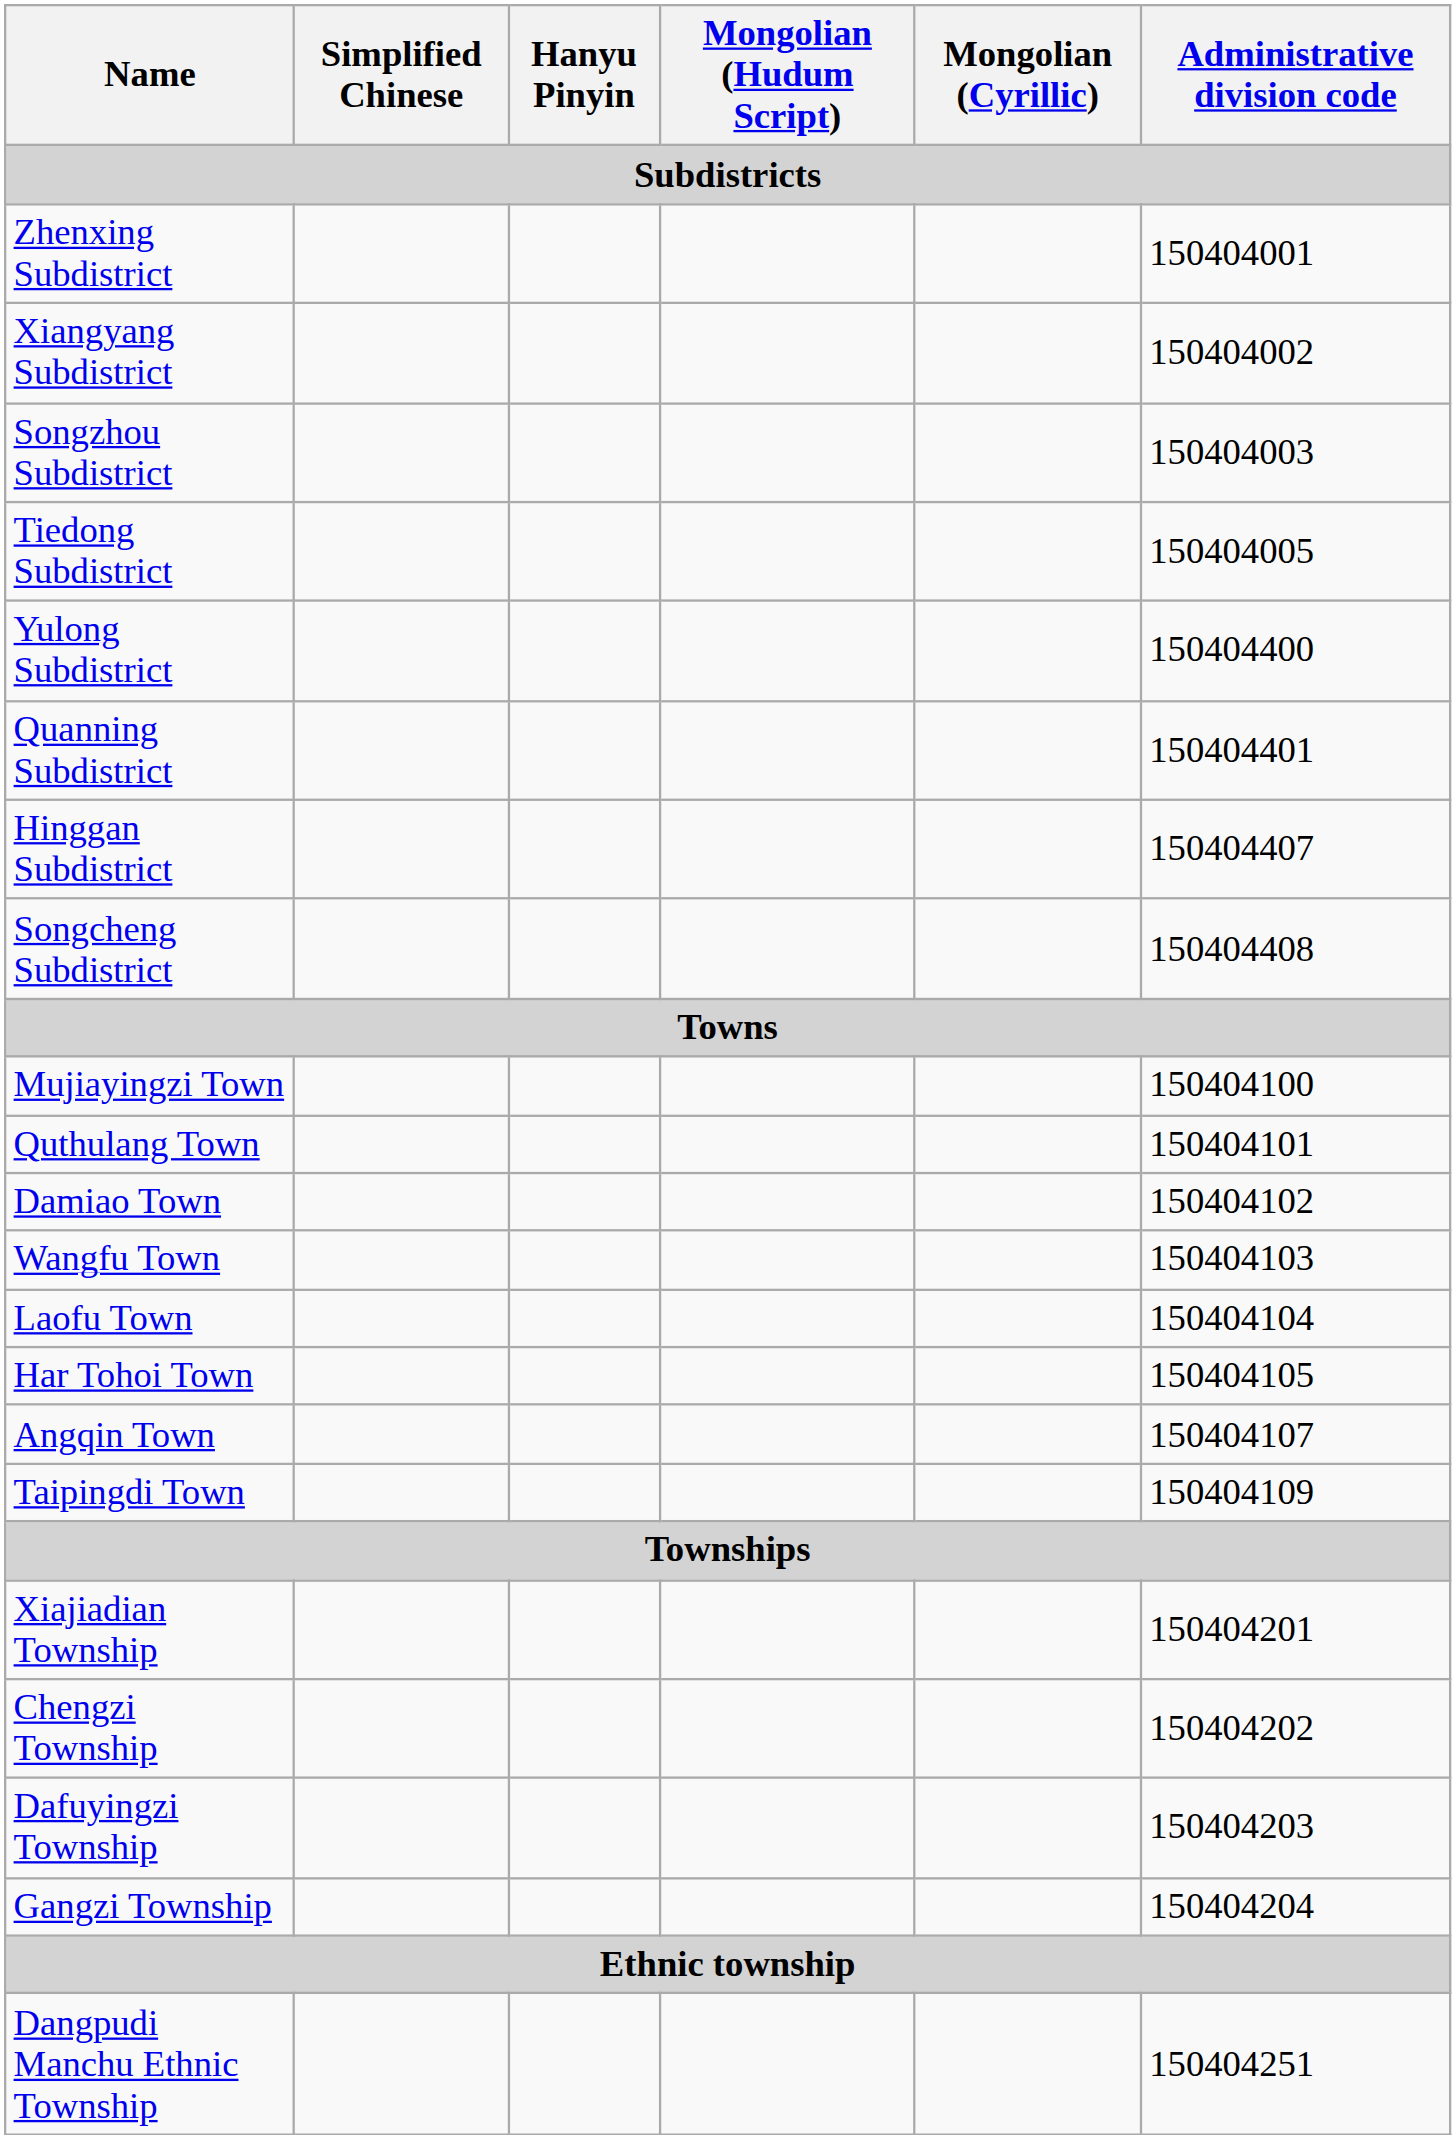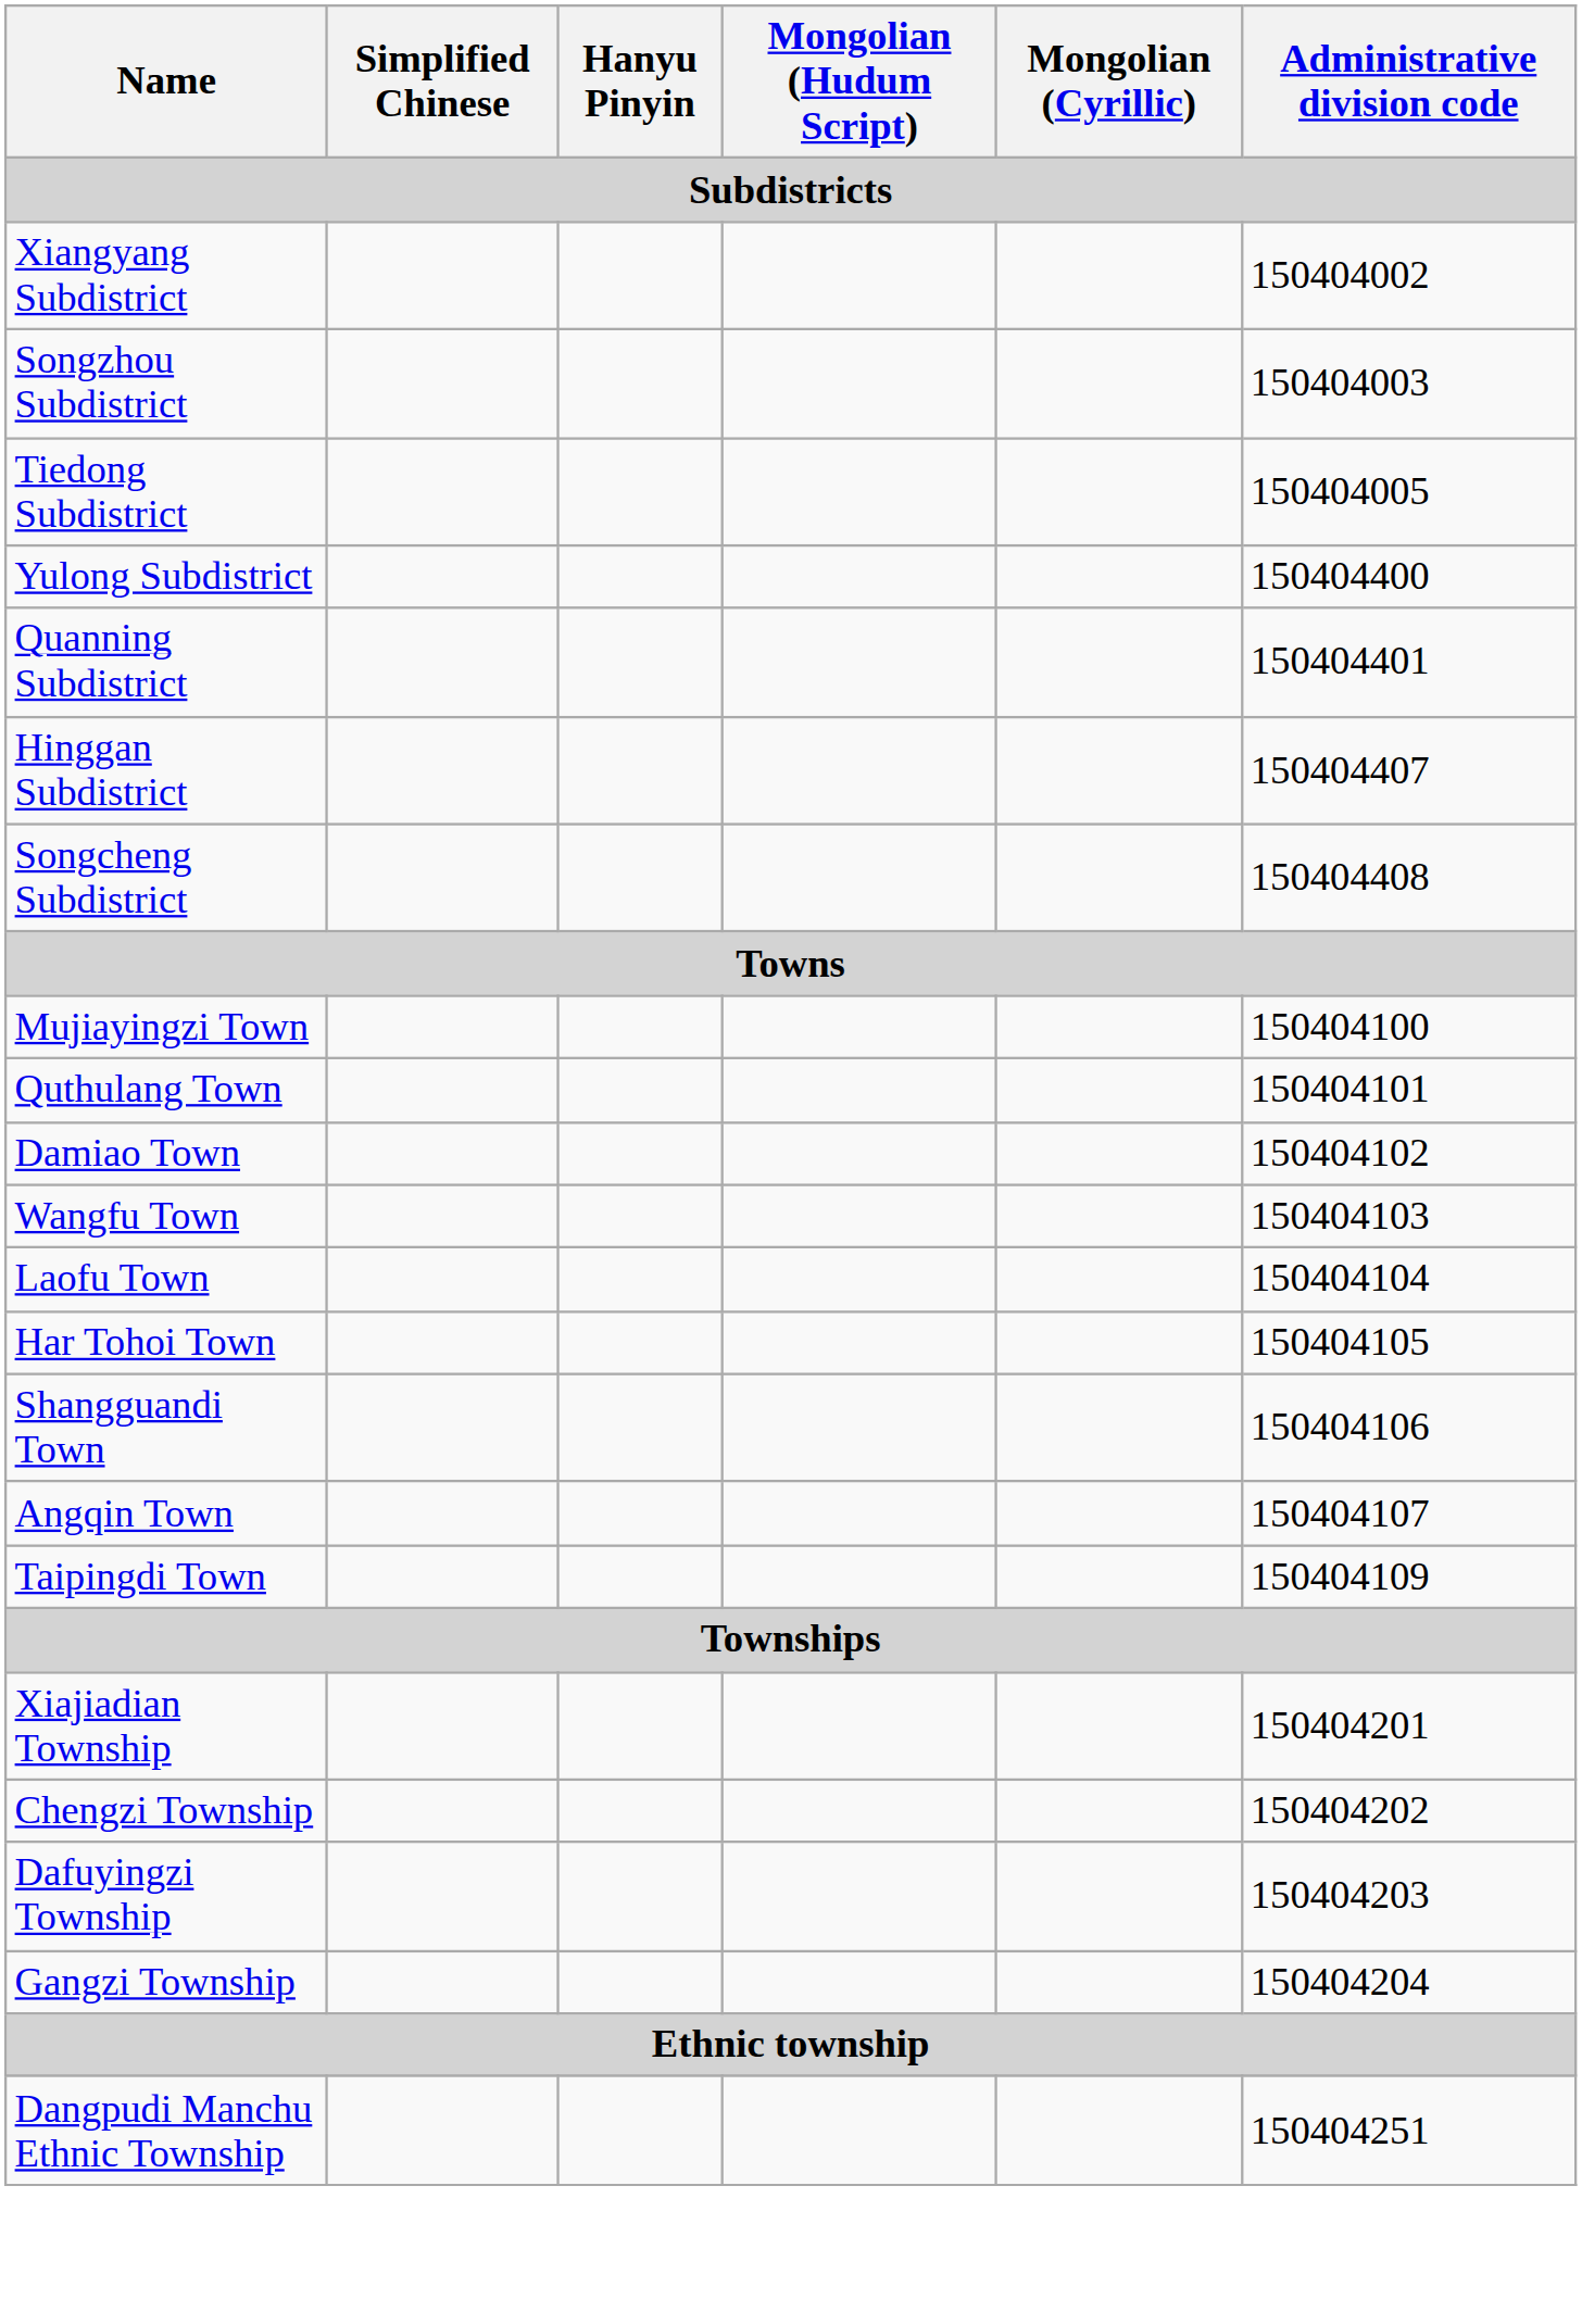- row: Zhenxing Subdistrict | 150404001
+ row: Shangguandi Town | 150404106
